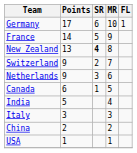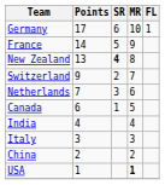Netherlands | Points: 9 -> 7
India | Points: 5 -> 4
USA | MR: normal -> bold
